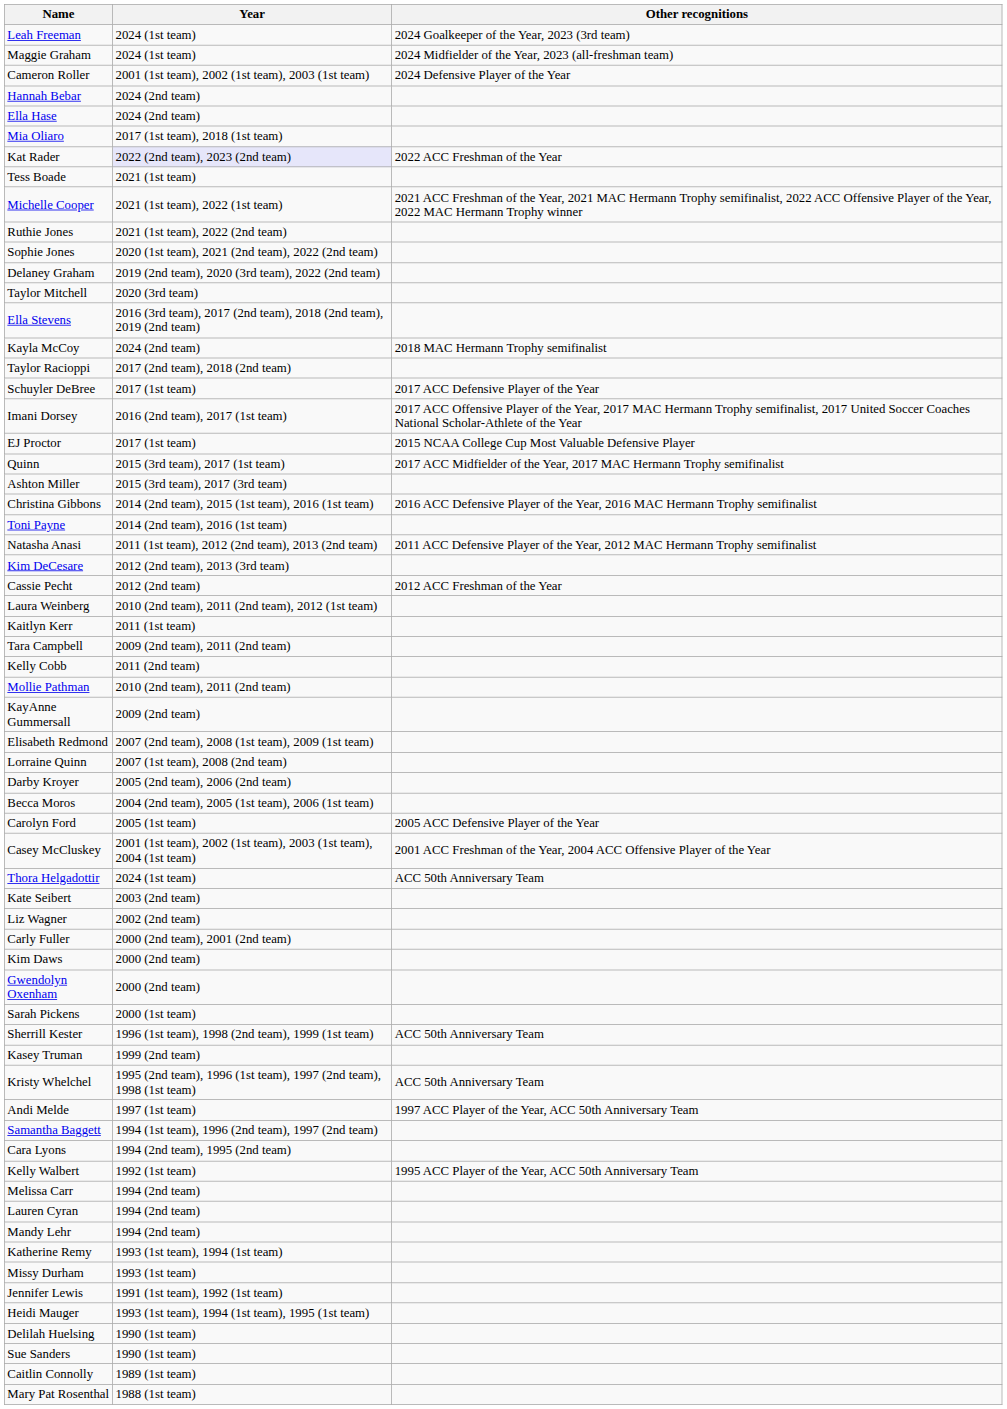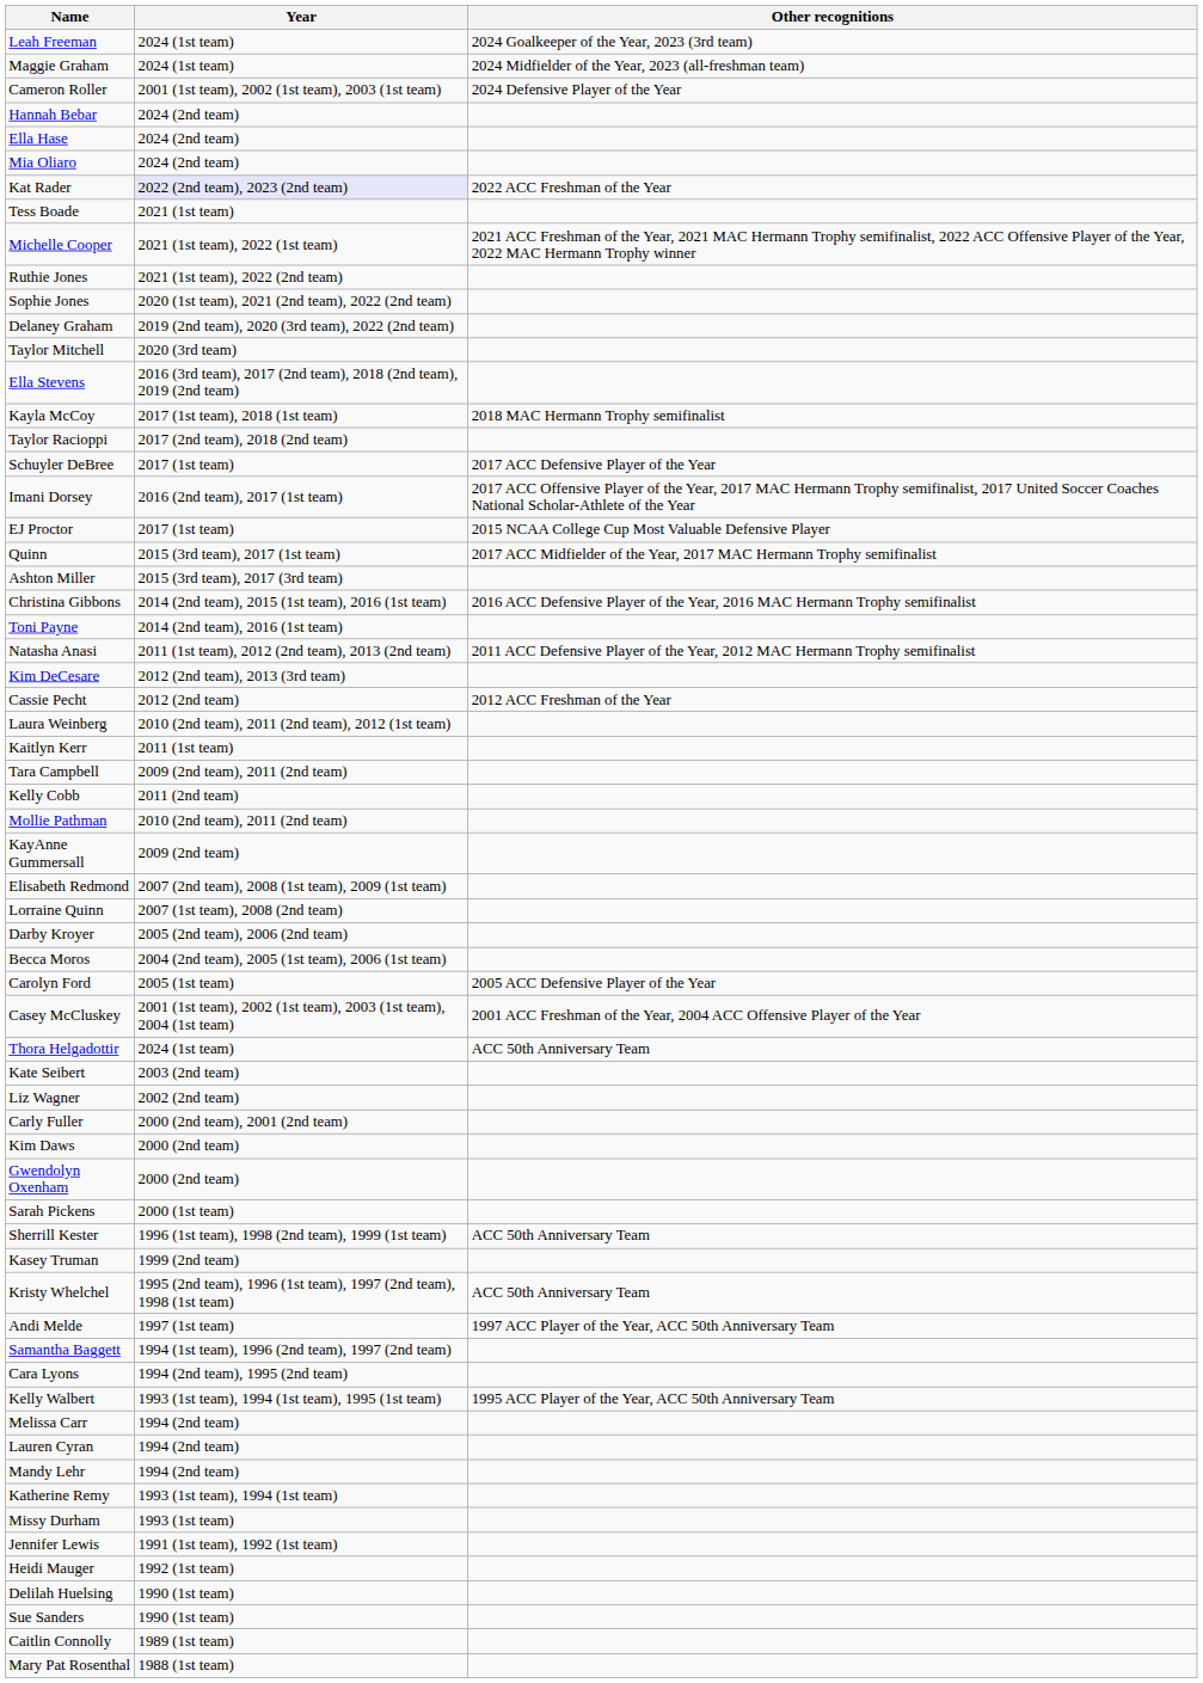Mia Oliaro | Year: 2017 (1st team), 2018 (1st team) -> 2024 (2nd team)
Kayla McCoy | Year: 2024 (2nd team) -> 2017 (1st team), 2018 (1st team)
Kelly Walbert | Year: 1992 (1st team) -> 1993 (1st team), 1994 (1st team), 1995 (1st team)
Heidi Mauger | Year: 1993 (1st team), 1994 (1st team), 1995 (1st team) -> 1992 (1st team)
